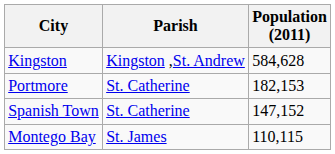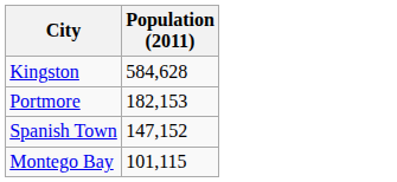- column: Parish | Kingston ,St. Andrew | St. Catherine | St. Catherine | St. James
Montego Bay | Population (2011): 110,115 -> 101,115
